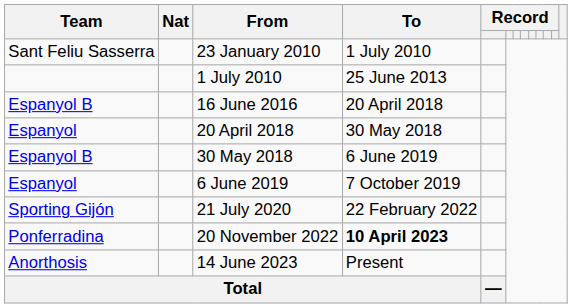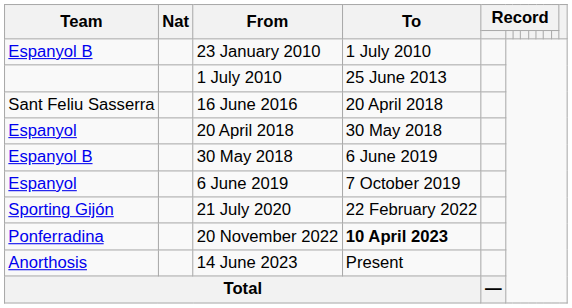23 January 2010 | Team: Sant Feliu Sasserra -> Espanyol B
16 June 2016 | Team: Espanyol B -> Sant Feliu Sasserra
